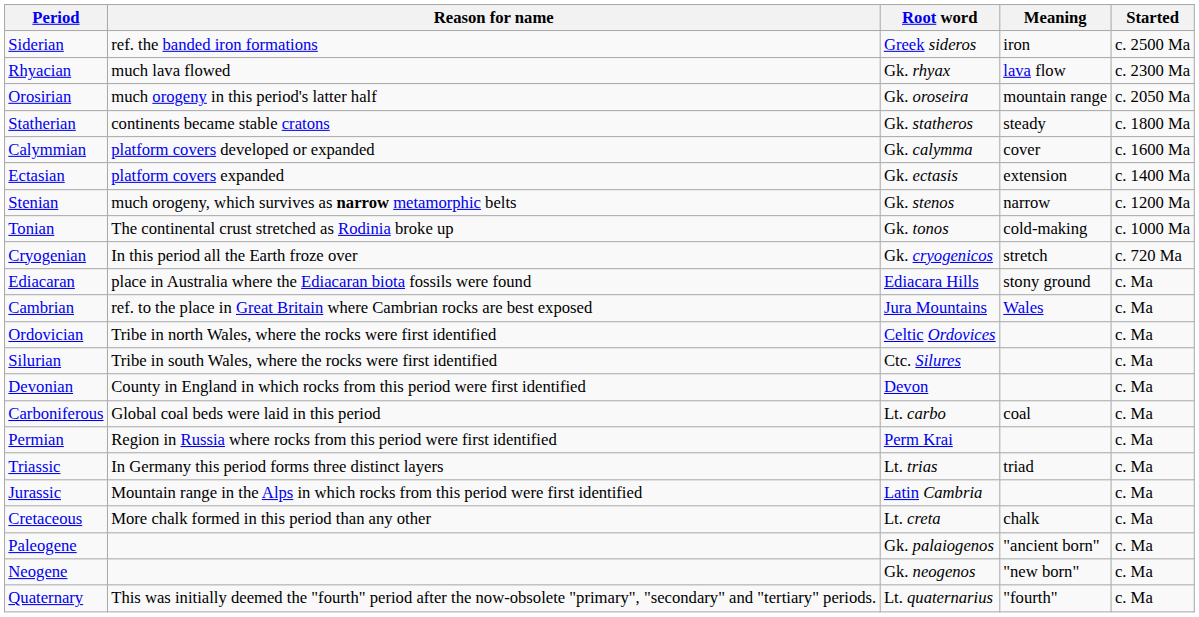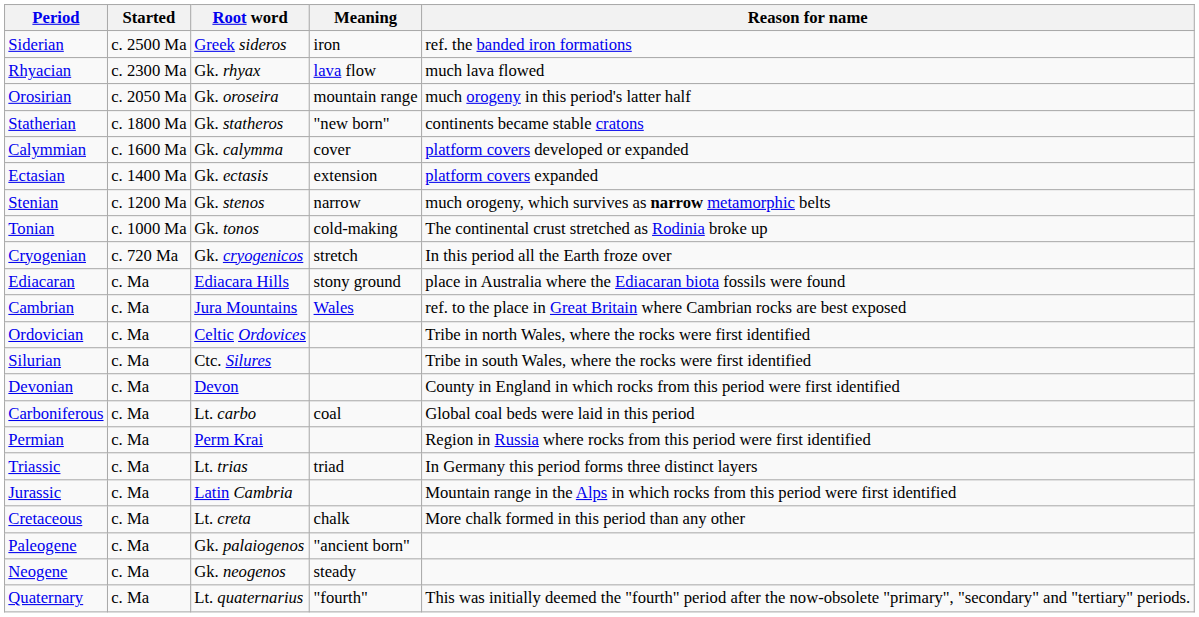columns swapped: Started <-> Reason for name
Statherian | Meaning: steady -> "new born"
Neogene | Meaning: "new born" -> steady
